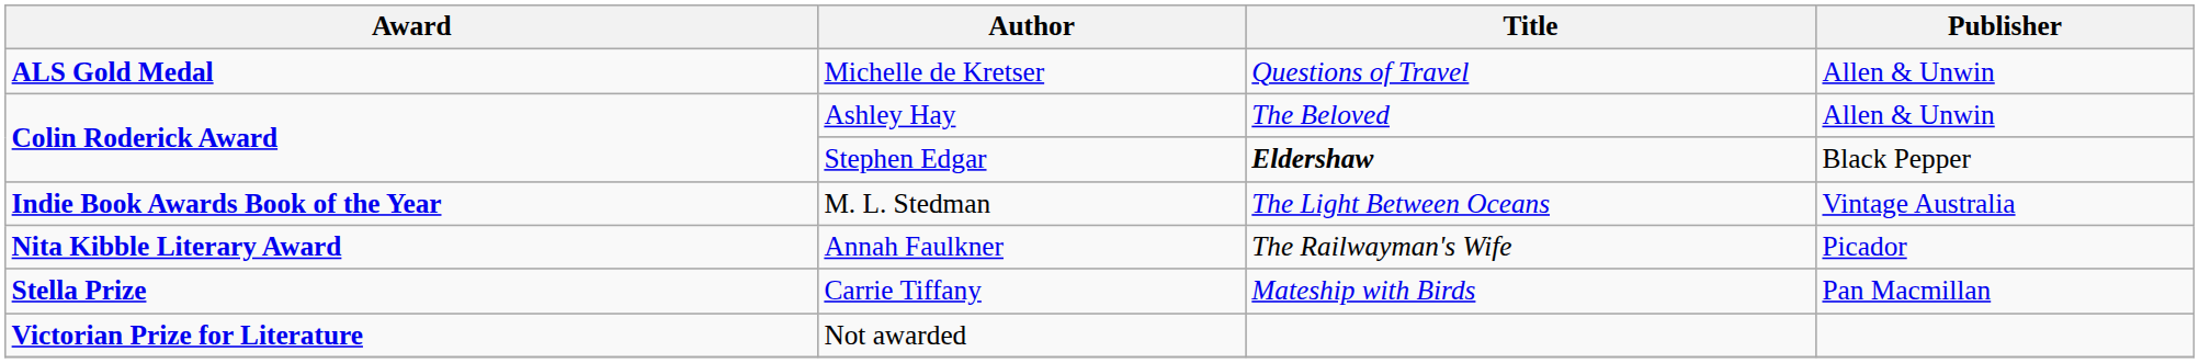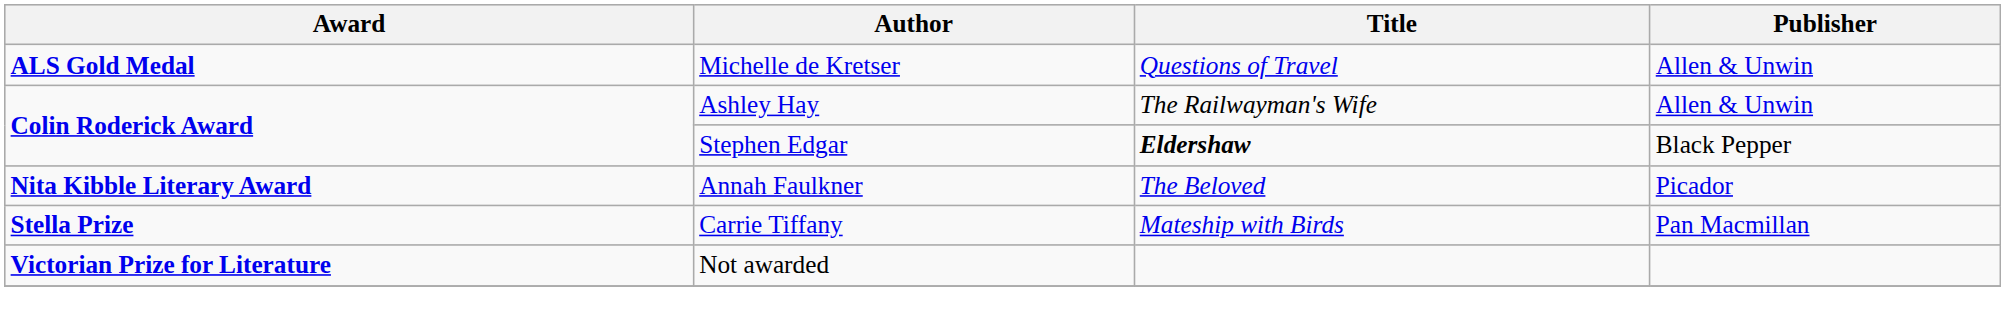Ashley Hay | Title: The Beloved -> The Railwayman's Wife
- row: Indie Book Awards Book of the Year | M. L. Stedman | The Light Between Oceans | Vintage Australia
Annah Faulkner | Title: The Railwayman's Wife -> The Beloved
